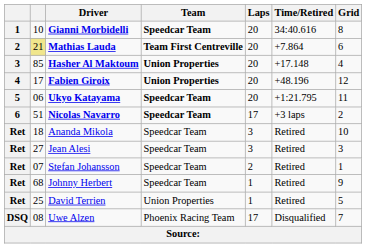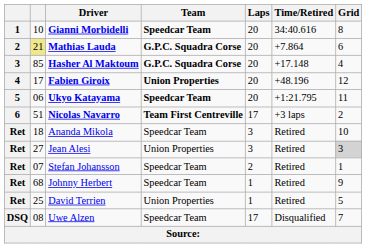Mathias Lauda | Team: Team First Centreville -> G.P.C. Squadra Corse
Hasher Al Maktoum | Team: Union Properties -> G.P.C. Squadra Corse
Nicolas Navarro | Team: Speedcar Team -> Team First Centreville
Jean Alesi | Team: Speedcar Team -> Union Properties
Jean Alesi | Grid: no background -> lightgrey background
Uwe Alzen | Team: Phoenix Racing Team -> Speedcar Team
